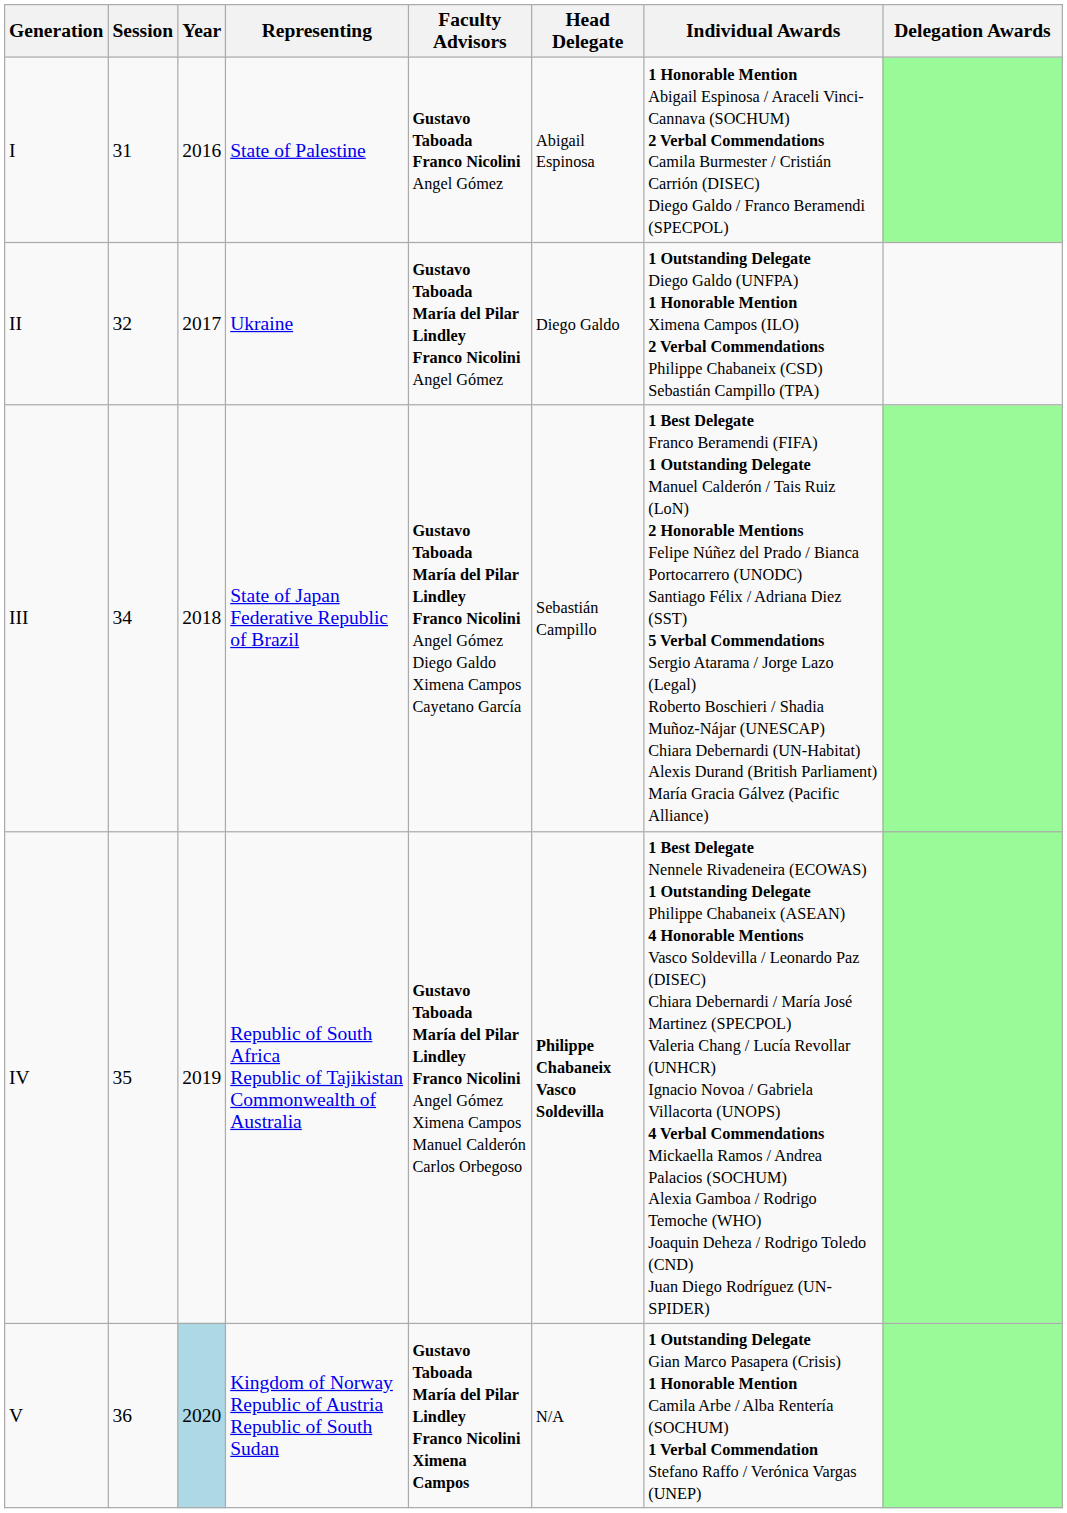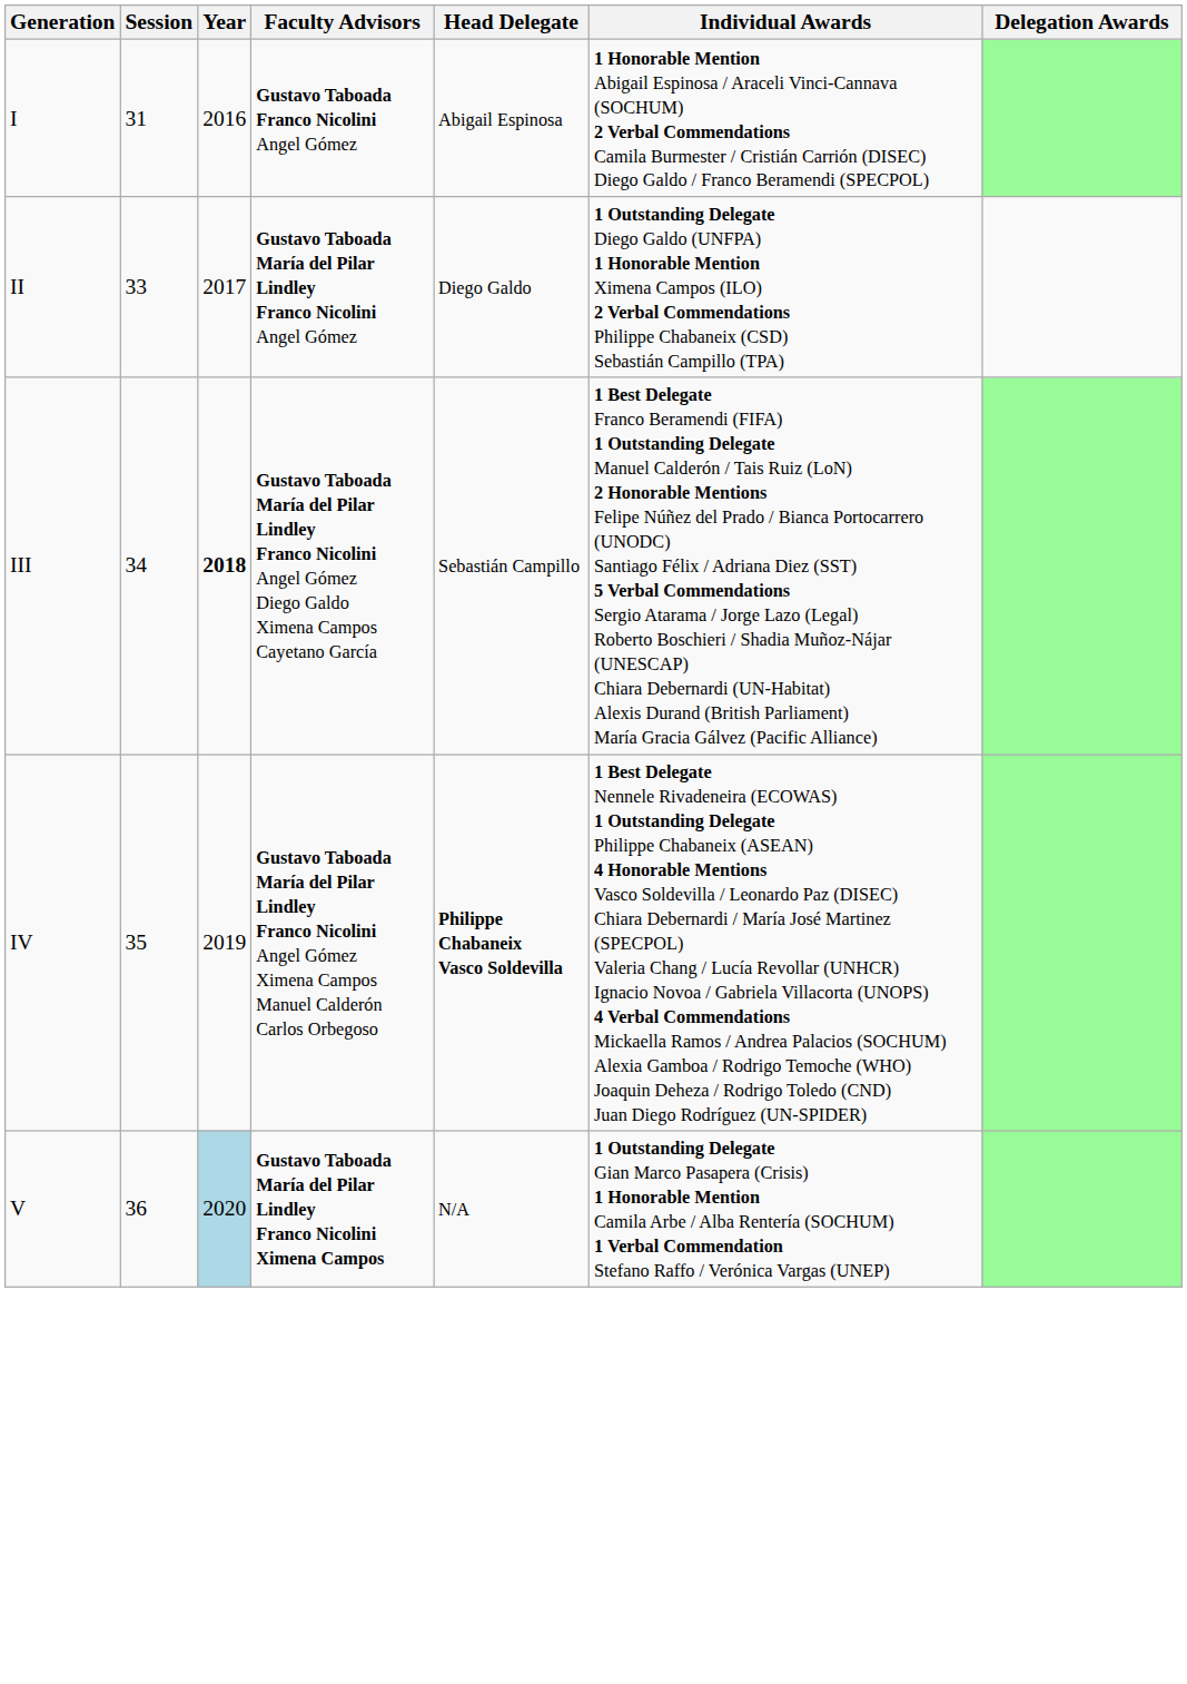- column: Representing | State of Palestine | Ukraine | State of Japan Federative Republic of Brazil | Republic of South Africa Republic of Tajikistan Commonwealth of Australia | Kingdom of Norway Republic of Austria Republic of South Sudan
II | Session: 32 -> 33
III | Year: normal -> bold
